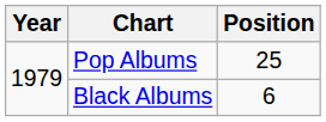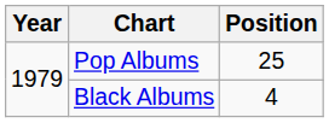Black Albums | Position: 6 -> 4
